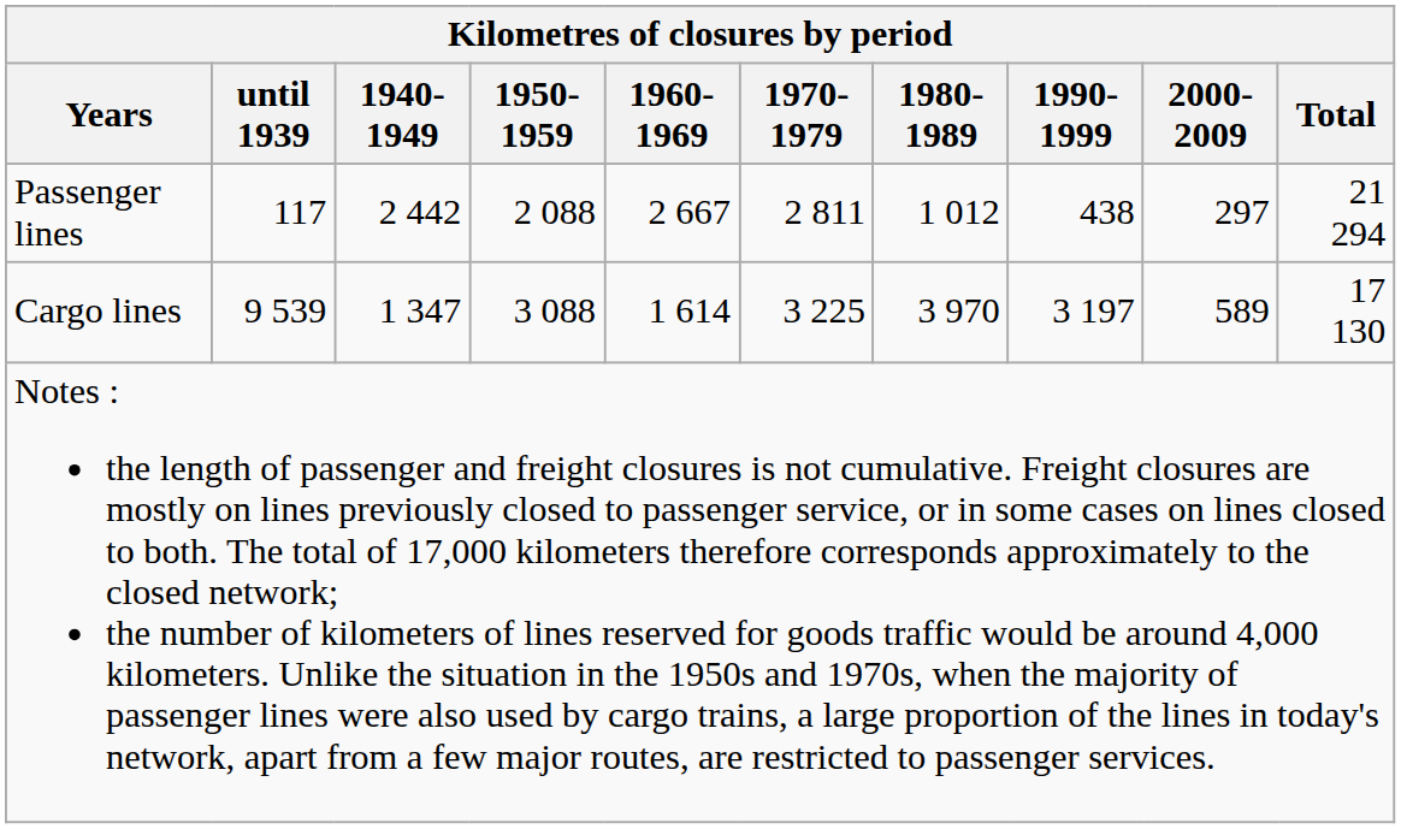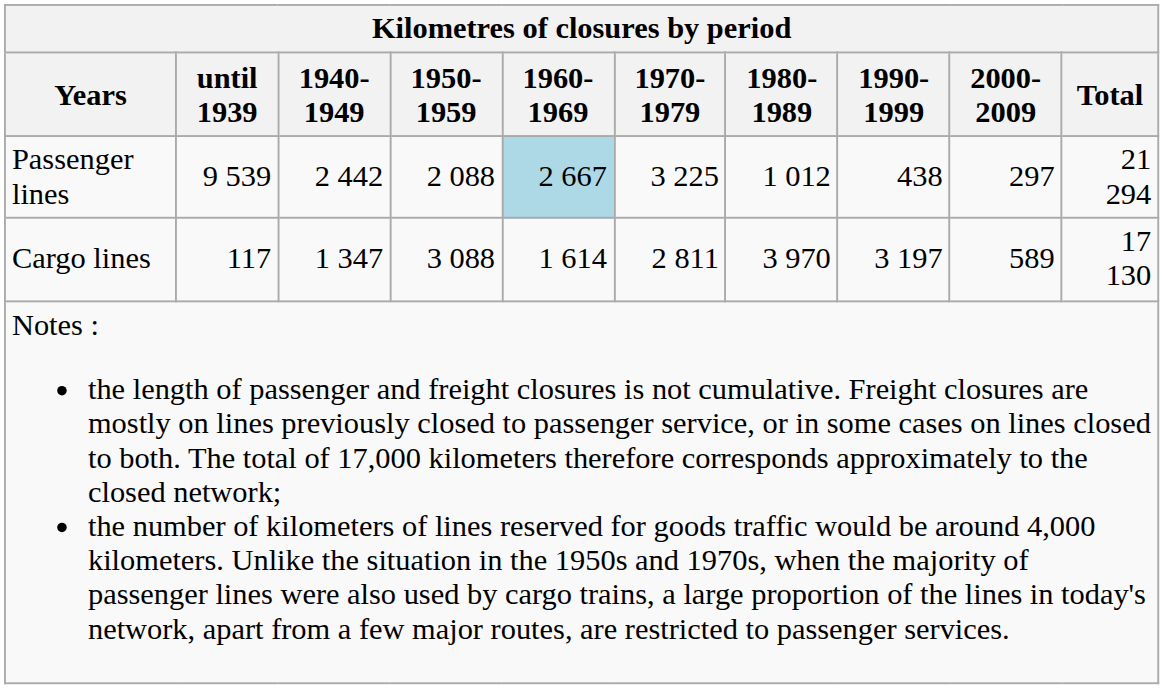Passenger lines | until 1939: 117 -> 9 539
Passenger lines | 1960-1969: no background -> lightblue background
Passenger lines | 1970-1979: 2 811 -> 3 225
Cargo lines | until 1939: 9 539 -> 117
Cargo lines | 1970-1979: 3 225 -> 2 811
